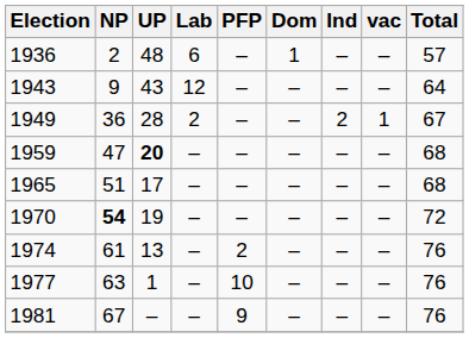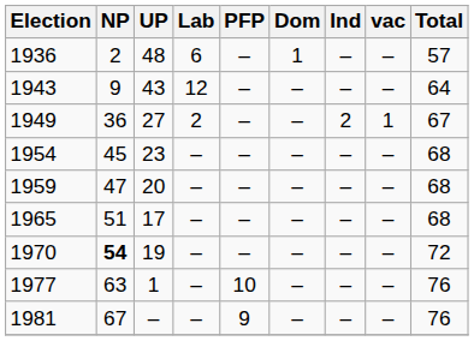1949 | UP: 28 -> 27
+ row: 1954 | 45 | 23 | – | – | – | – | – | 68
1959 | UP: bold -> normal
- row: 1974 | 61 | 13 | – | 2 | – | – | – | 76
